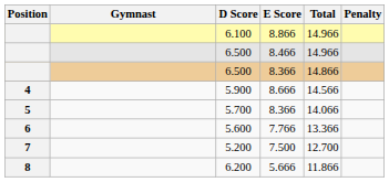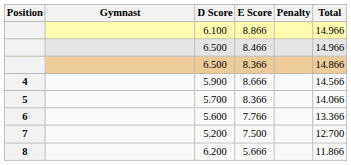columns swapped: Penalty <-> Total
